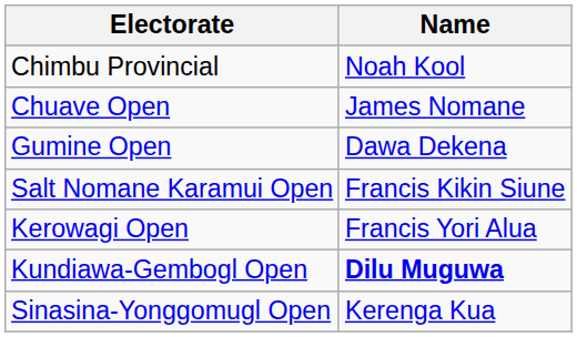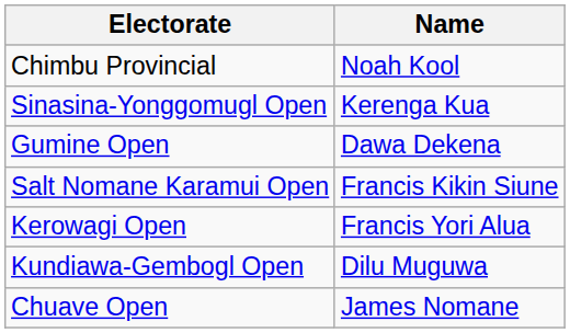rows swapped: Chuave Open <-> Sinasina-Yonggomugl Open
Kundiawa-Gembogl Open | Name: bold -> normal
